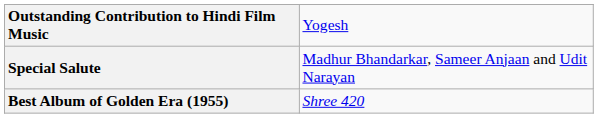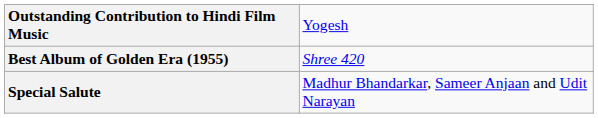rows swapped: Best Album of Golden Era (1955) <-> Special Salute
